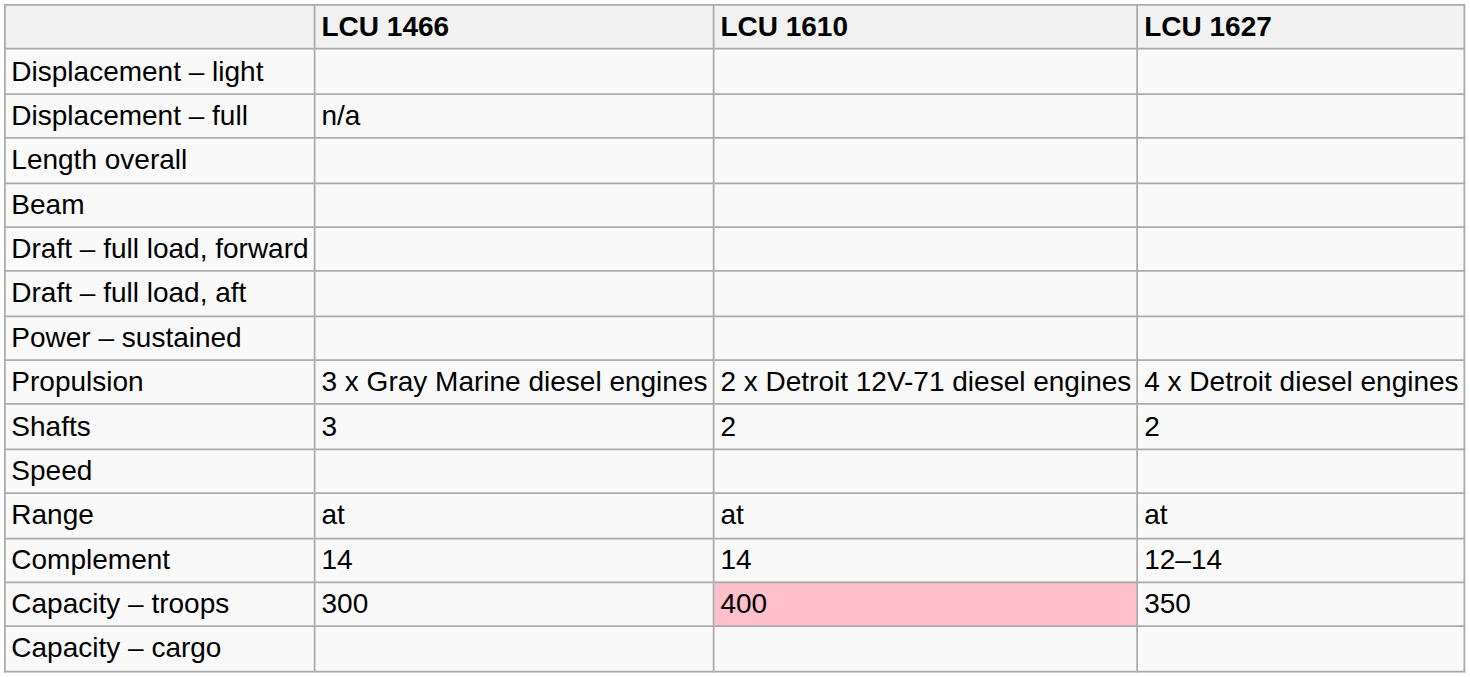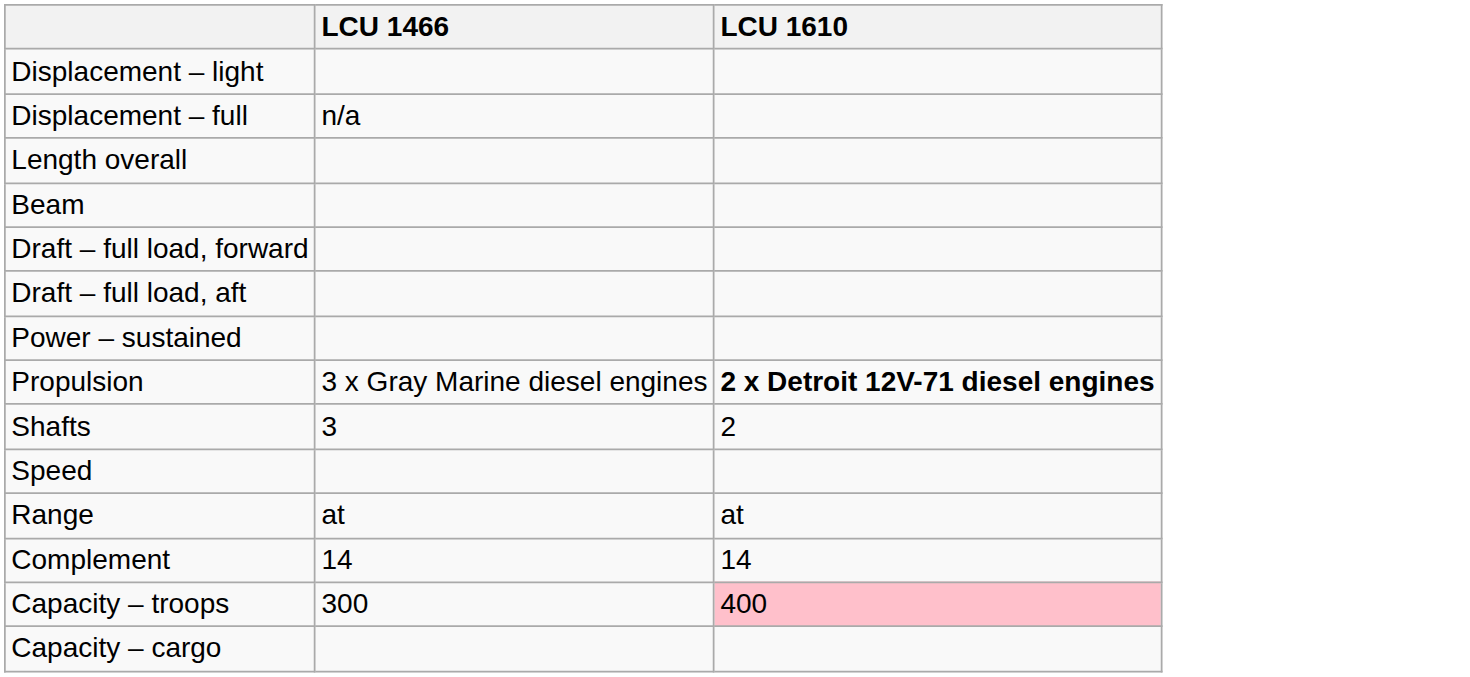- column: LCU 1627 | 4 x Detroit diesel engines | 2 | at | 12–14 | 350
Propulsion | LCU 1610: normal -> bold
